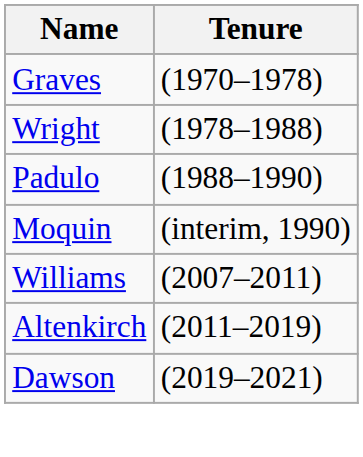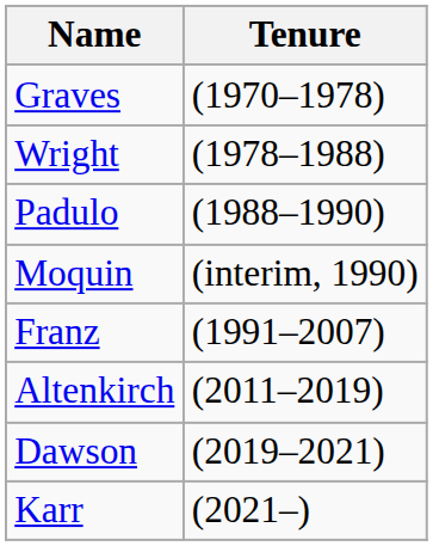+ row: Franz | (1991–2007)
- row: Williams | (2007–2011)
+ row: Karr | (2021–)
